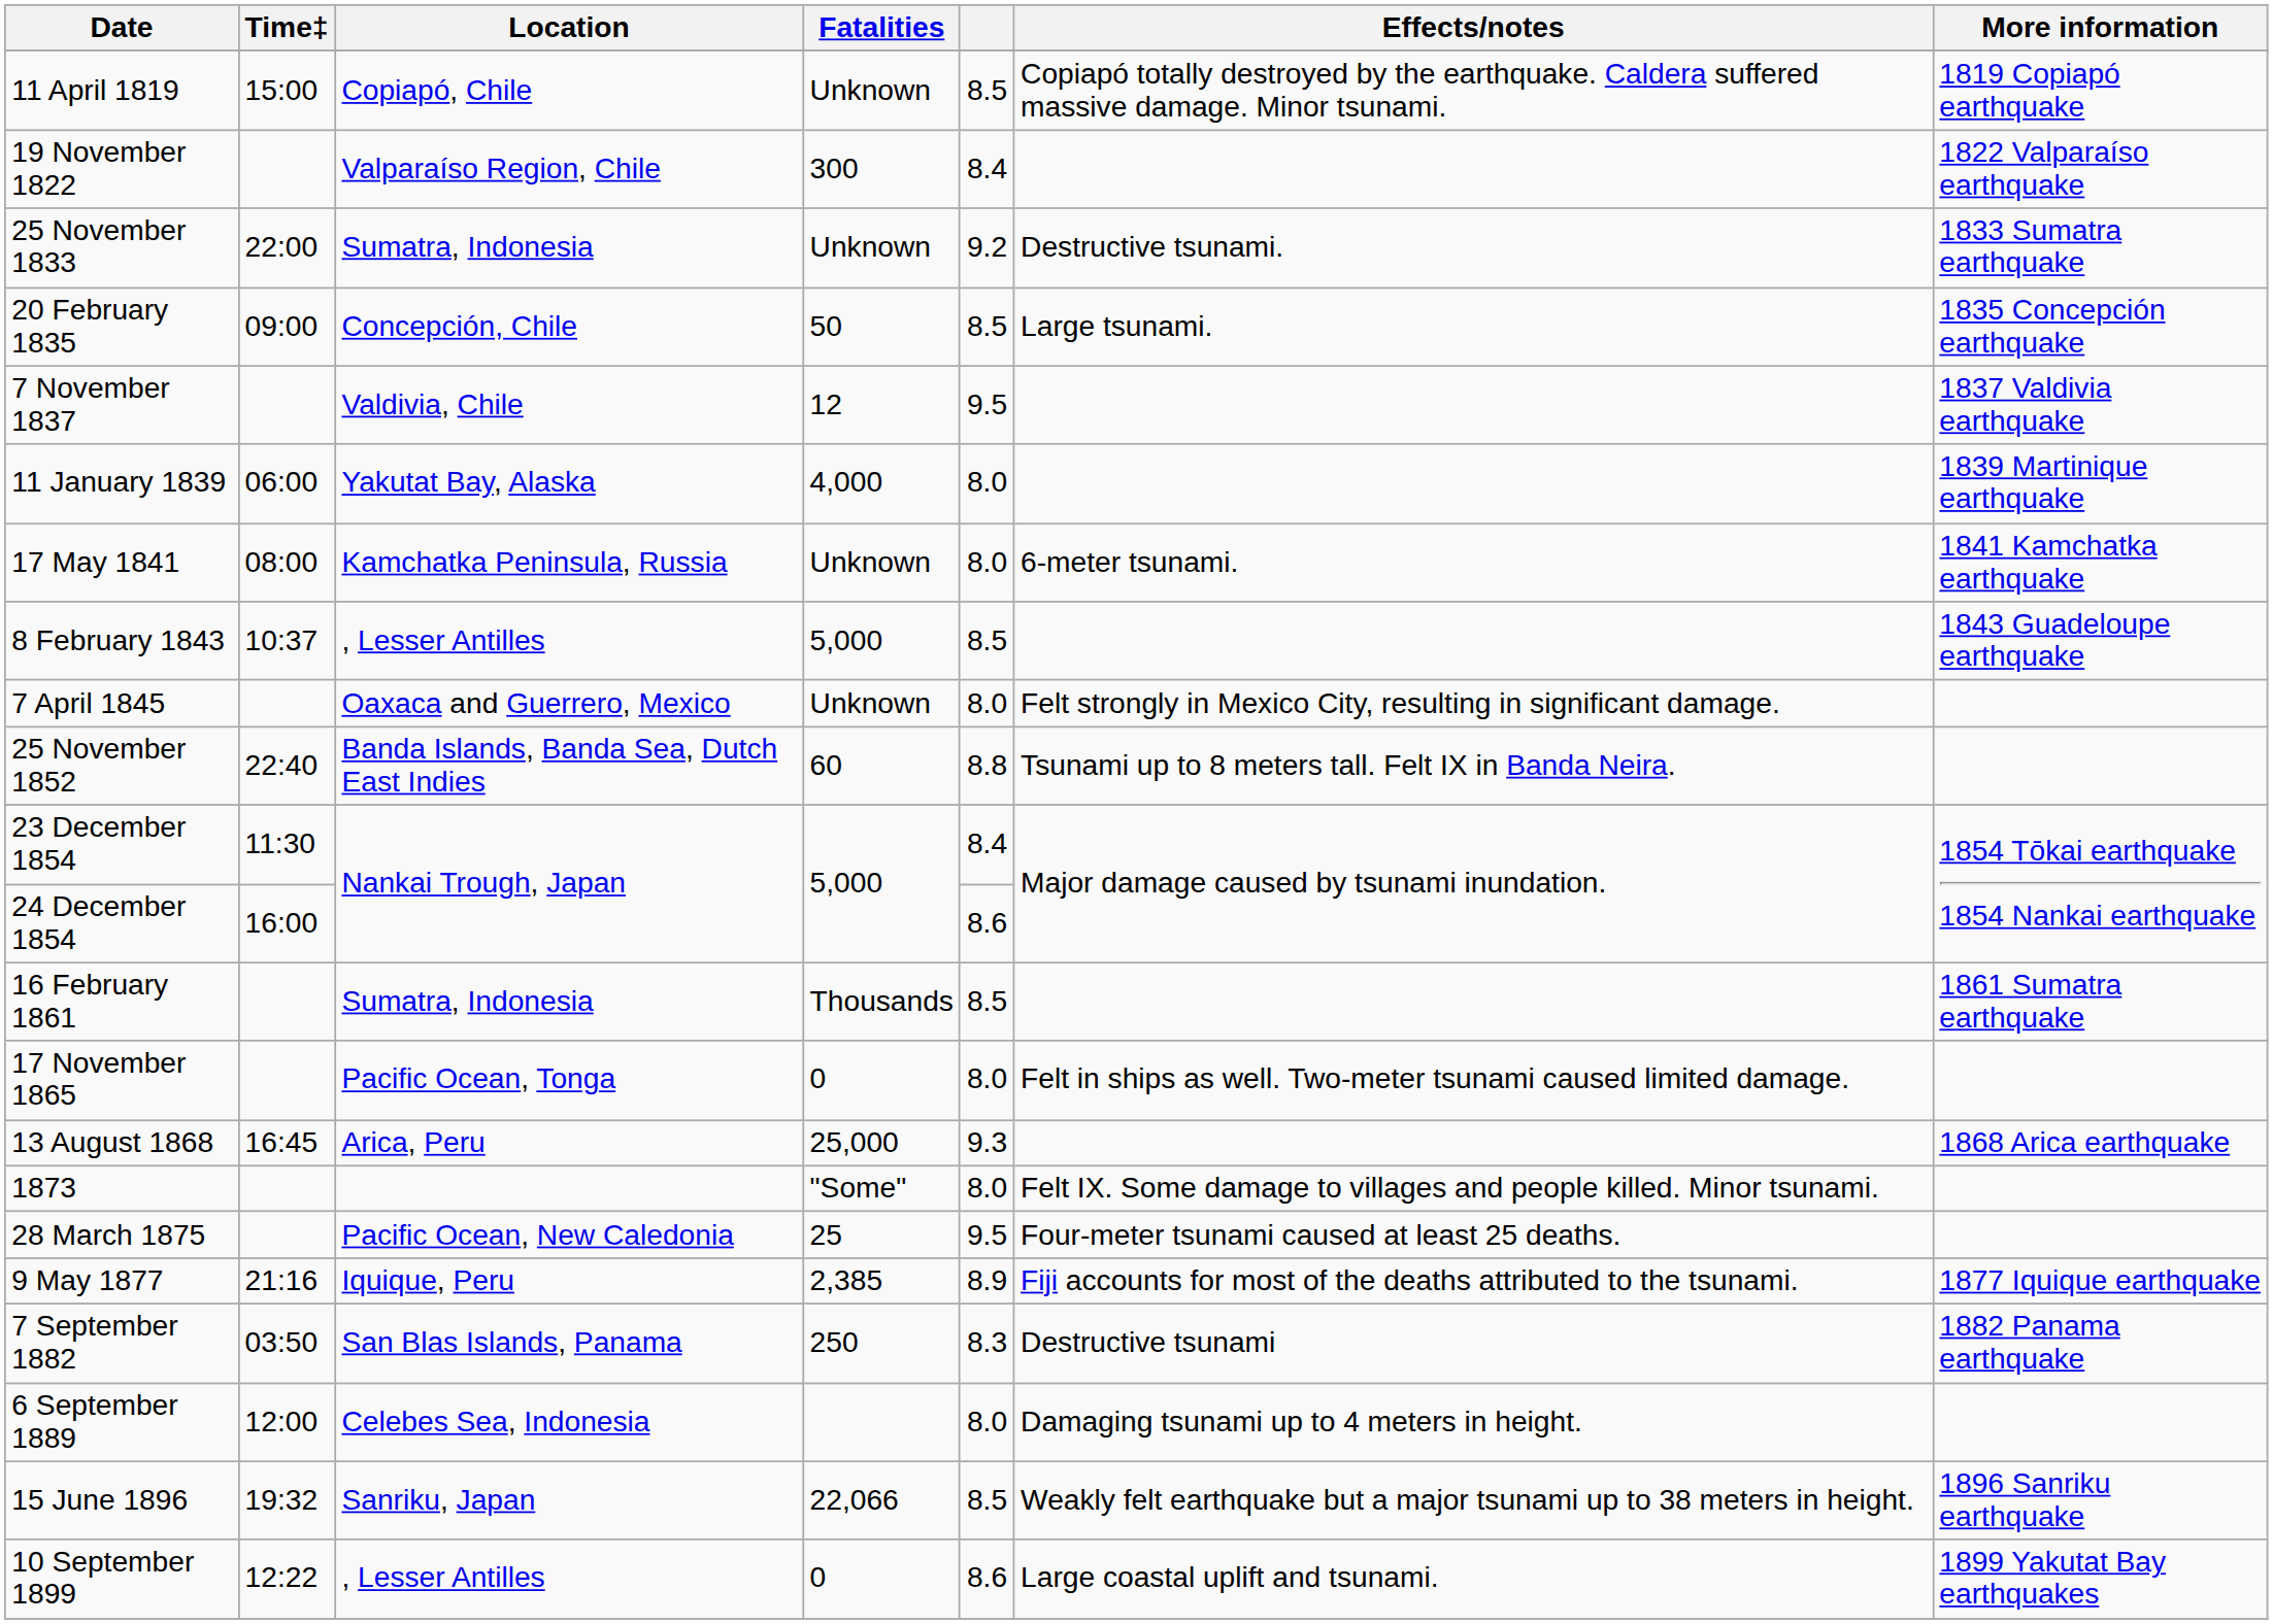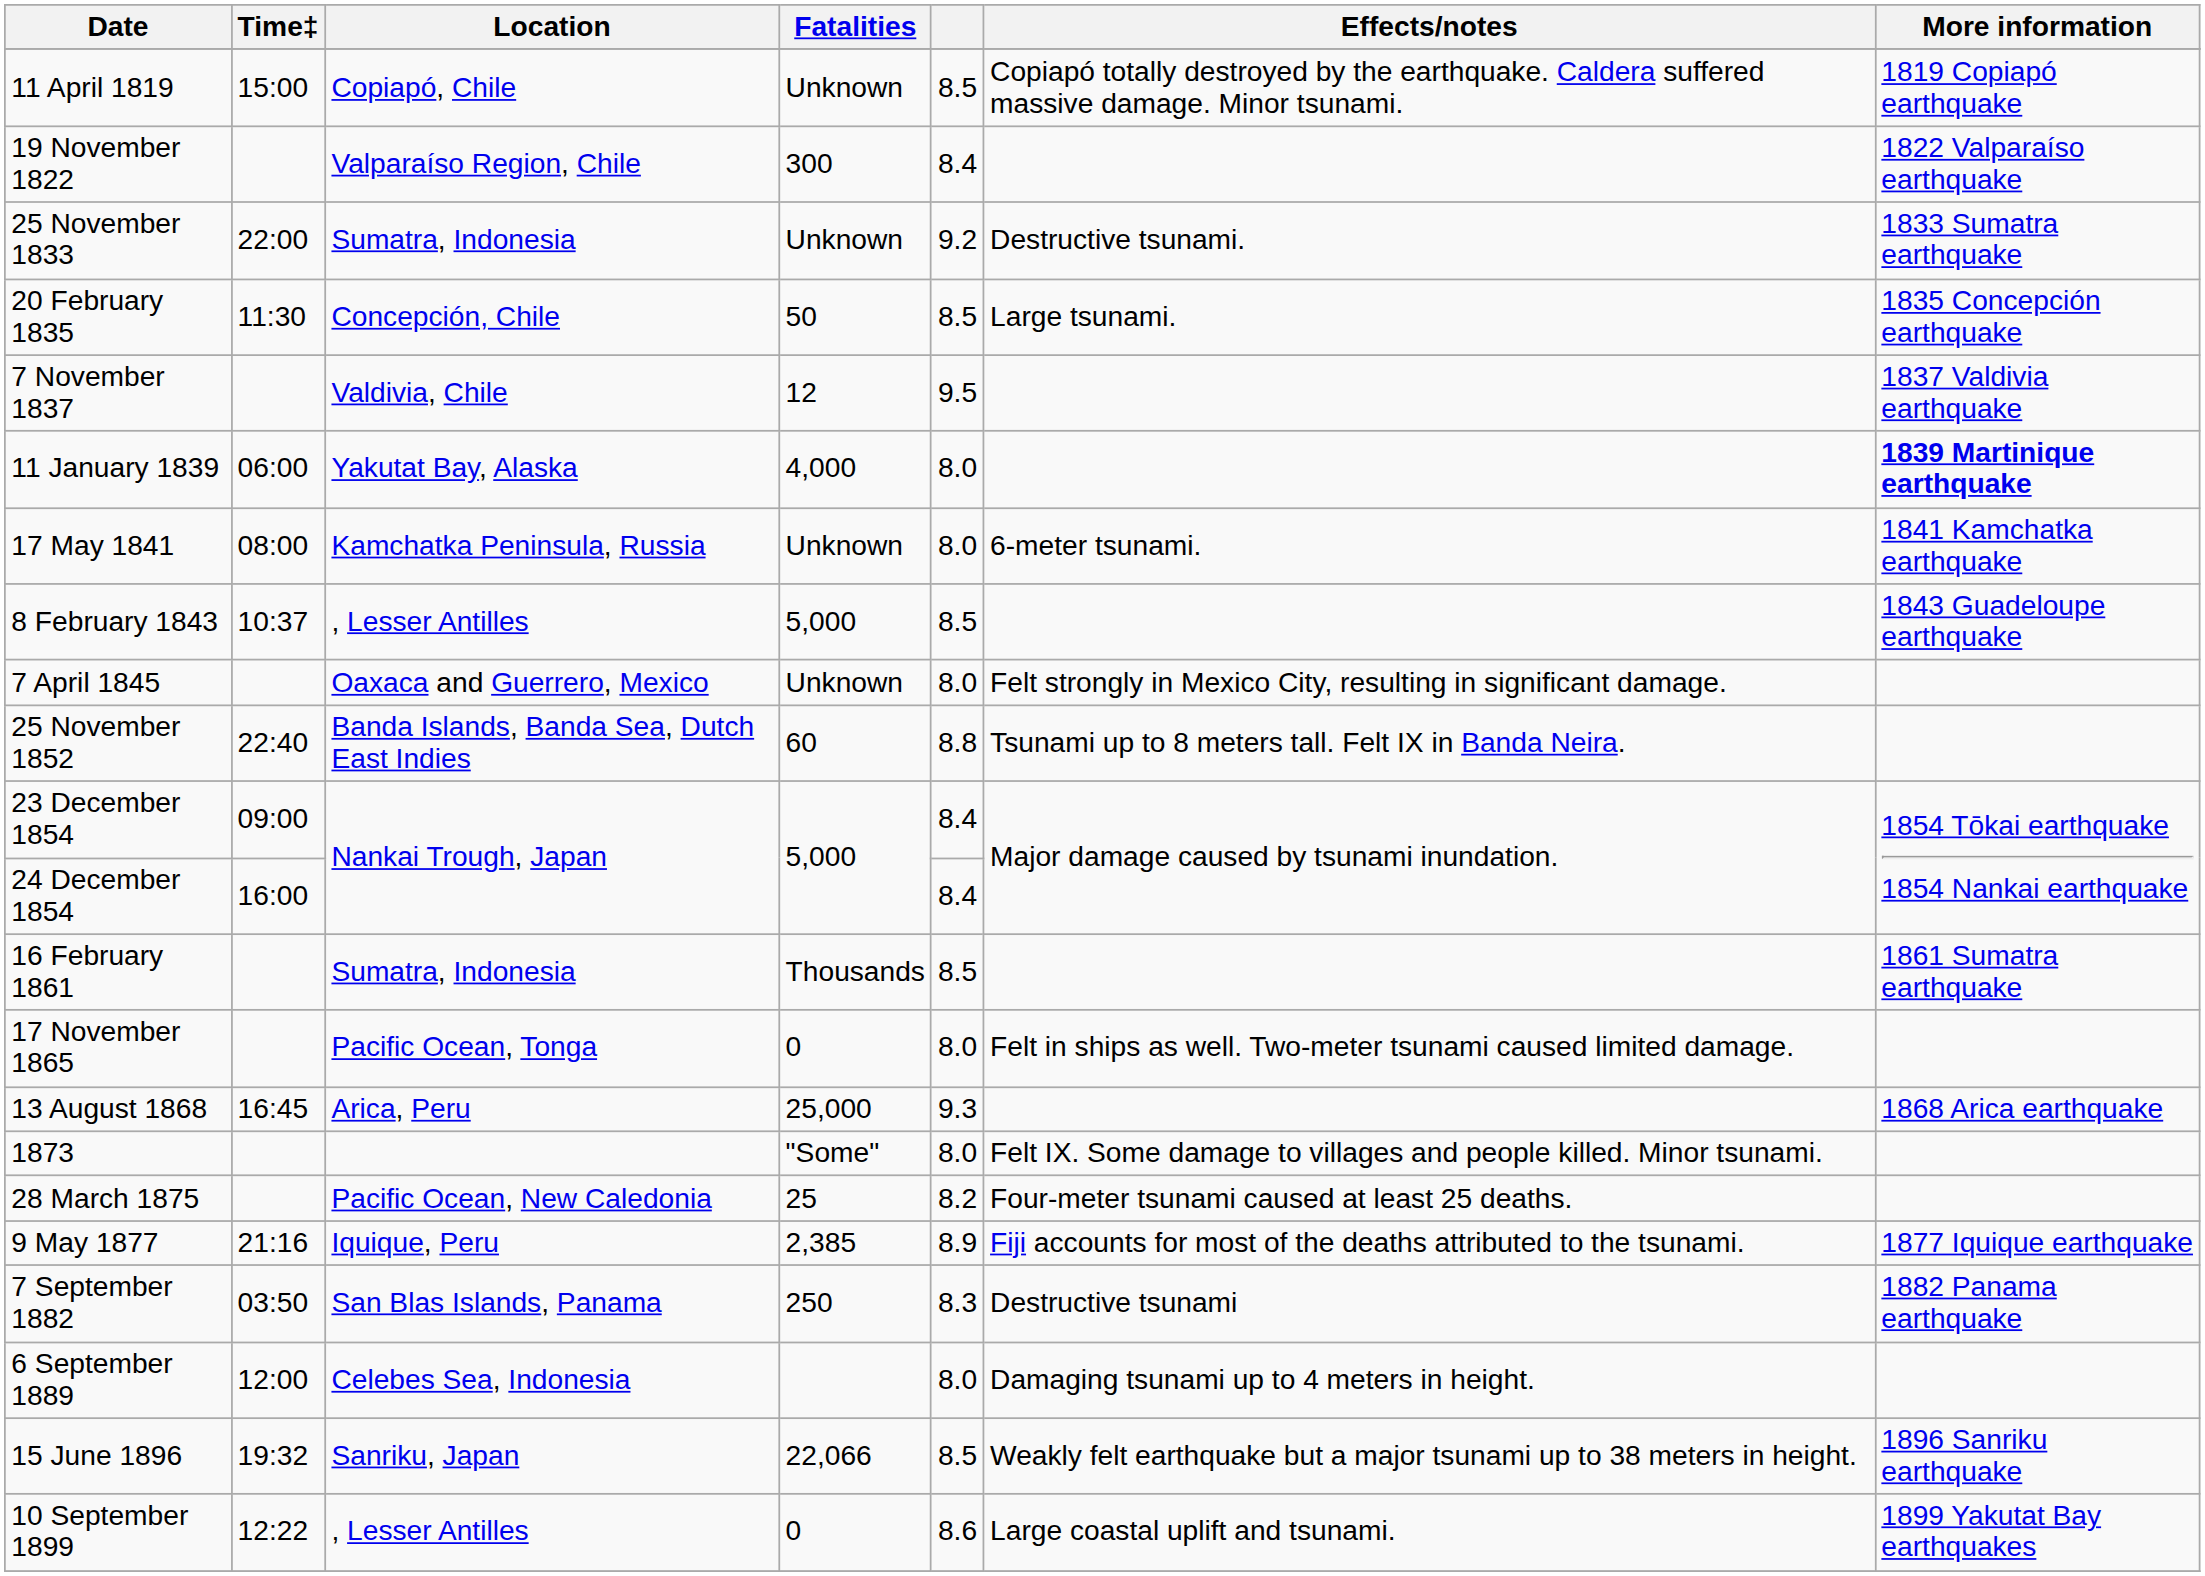20 February 1835 | Time‡: 09:00 -> 11:30
11 January 1839 | More information: normal -> bold
23 December 1854 | Time‡: 11:30 -> 09:00
24 December 1854 | column 5: 8.6 -> 8.4
28 March 1875 | column 5: 9.5 -> 8.2
